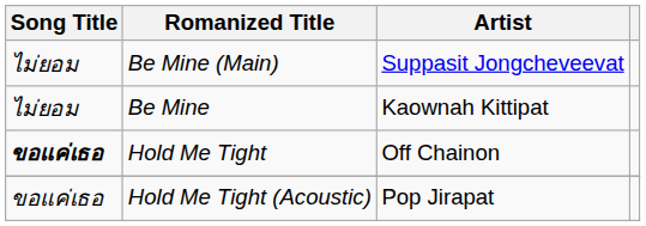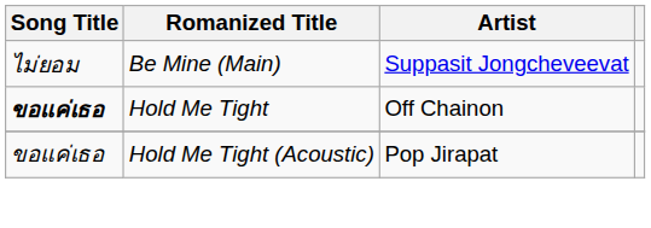- row: ไม่ยอม | Be Mine | Kaownah Kittipat
